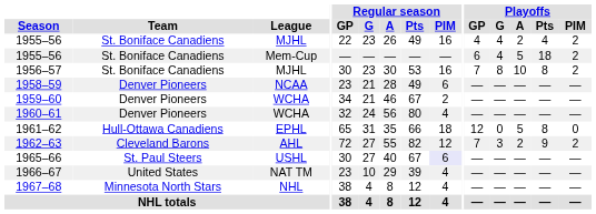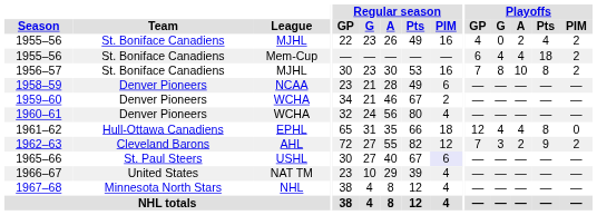1955–56 / MJHL | Playoffs / G: 4 -> 0
1955–56 / Mem-Cup | Playoffs / A: 5 -> 4
1961–62 | Playoffs / G: 0 -> 4
1961–62 | Playoffs / A: 5 -> 4
